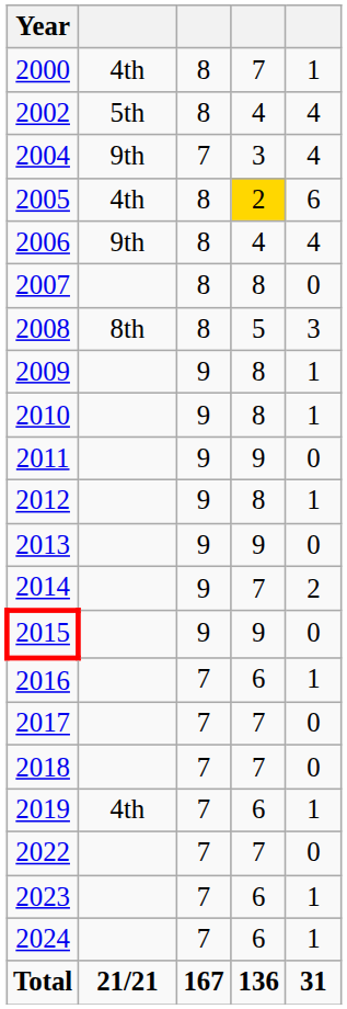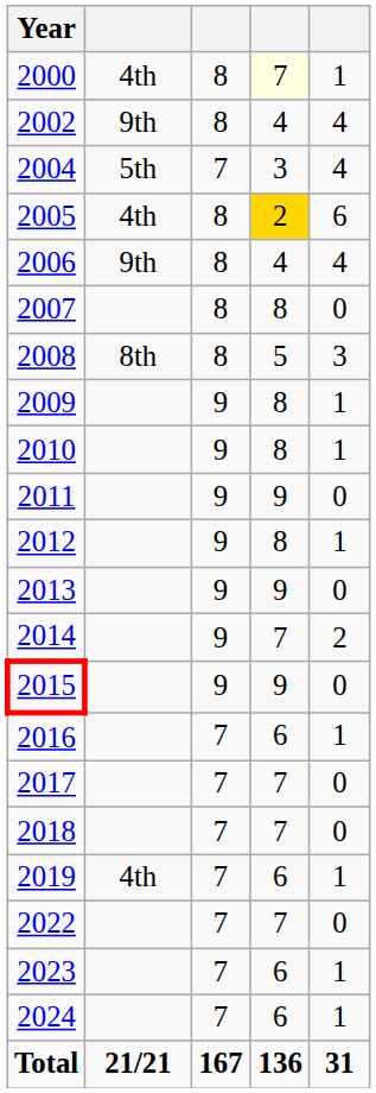2000 | column 4: no background -> lightyellow background
2002 | column 2: 5th -> 9th
2004 | column 2: 9th -> 5th
